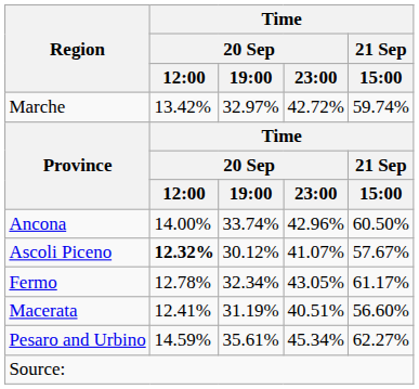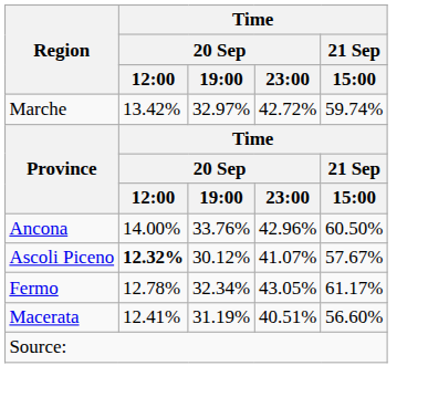Ancona | Time / 20 Sep / 19:00: 33.74% -> 33.76%
- row: Pesaro and Urbino | 14.59% | 35.61% | 45.34% | 62.27%
